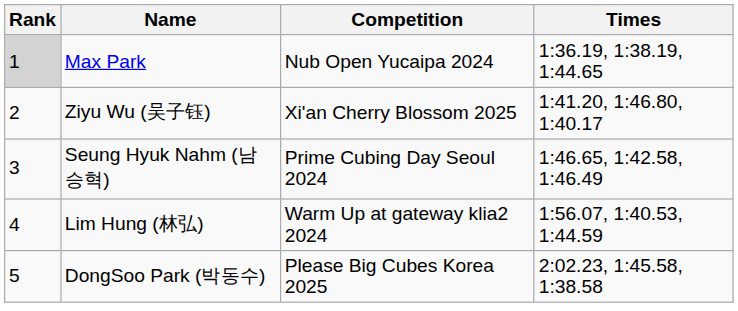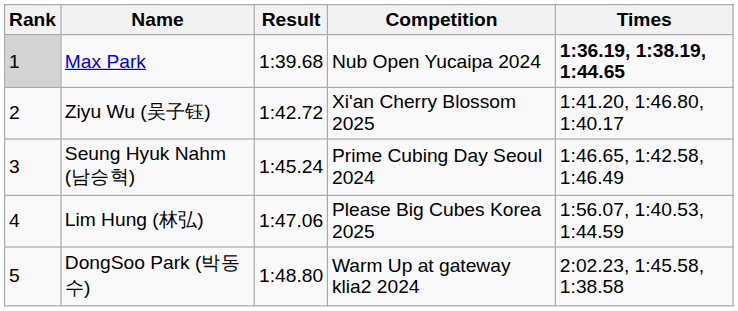+ column: Result | 1:39.68 | 1:42.72 | 1:45.24 | 1:47.06 | 1:48.80
Max Park | Times: normal -> bold
Lim Hung (林弘) | Competition: Warm Up at gateway klia2 2024 -> Please Big Cubes Korea 2025
DongSoo Park (박동수) | Competition: Please Big Cubes Korea 2025 -> Warm Up at gateway klia2 2024
